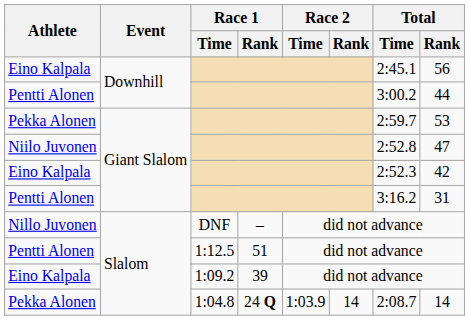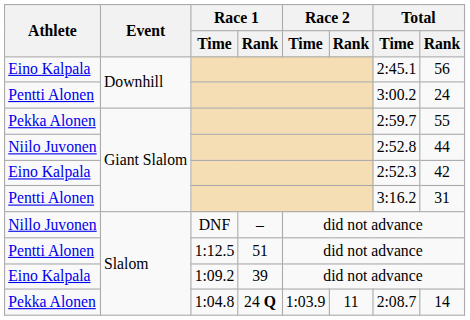Pentti Alonen / Downhill | Total / Rank: 44 -> 24
Pekka Alonen / Giant Slalom | Total / Rank: 53 -> 55
Niilo Juvonen | Total / Rank: 47 -> 44
Pekka Alonen / Slalom | Race 2 / Rank: 14 -> 11
